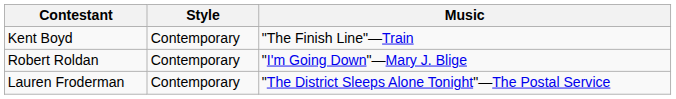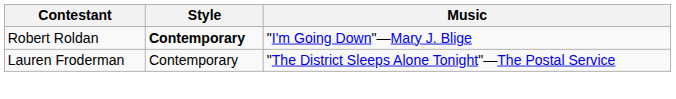- row: Kent Boyd | Contemporary | "The Finish Line"—Train
Robert Roldan | Style: normal -> bold
